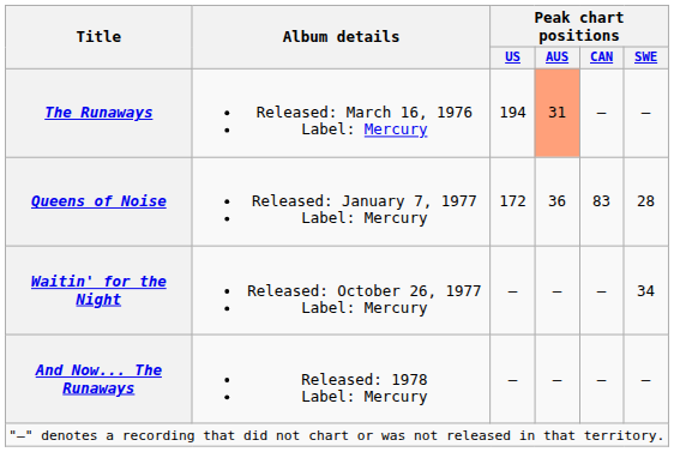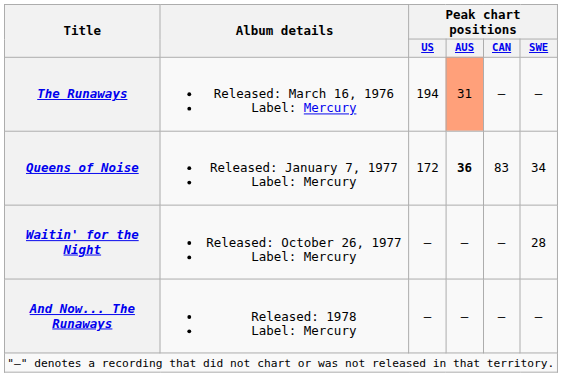Queens of Noise | Peak chart positions / AUS: normal -> bold
Queens of Noise | Peak chart positions / SWE: 28 -> 34
Waitin' for the Night | Peak chart positions / SWE: 34 -> 28
